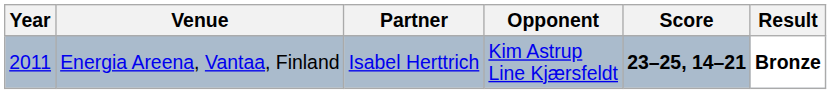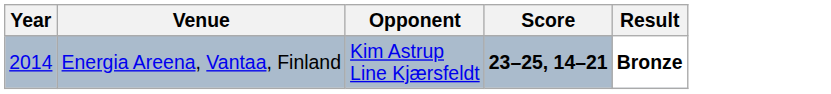- column: Partner | Isabel Herttrich
Energia Areena, Vantaa, Finland | Year: 2011 -> 2014
